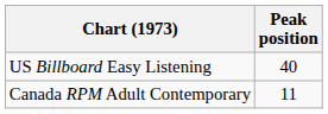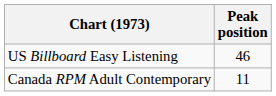US Billboard Easy Listening | Peak position: 40 -> 46
